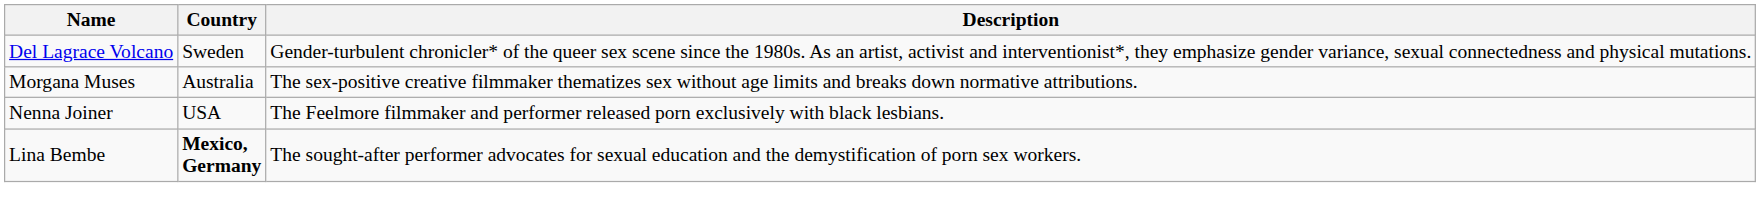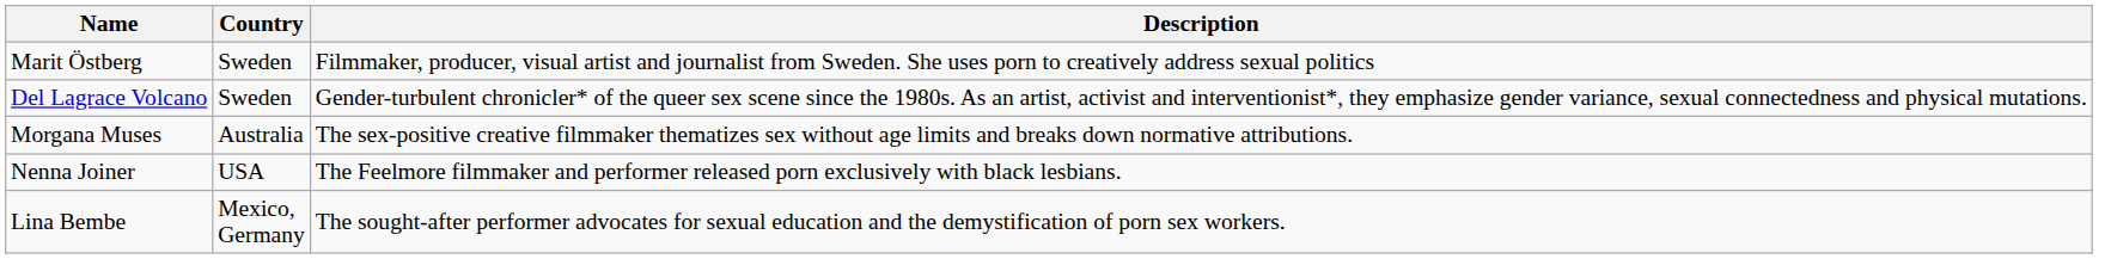+ row: Marit Östberg | Sweden | Filmmaker, producer, visual artist and journalist from Sweden. She uses porn to creatively address sexual politics
Lina Bembe | Country: bold -> normal
